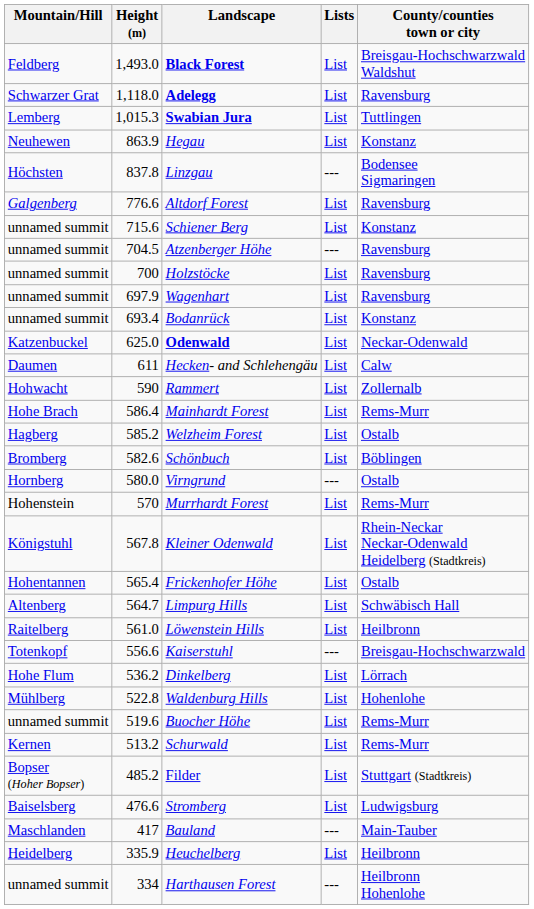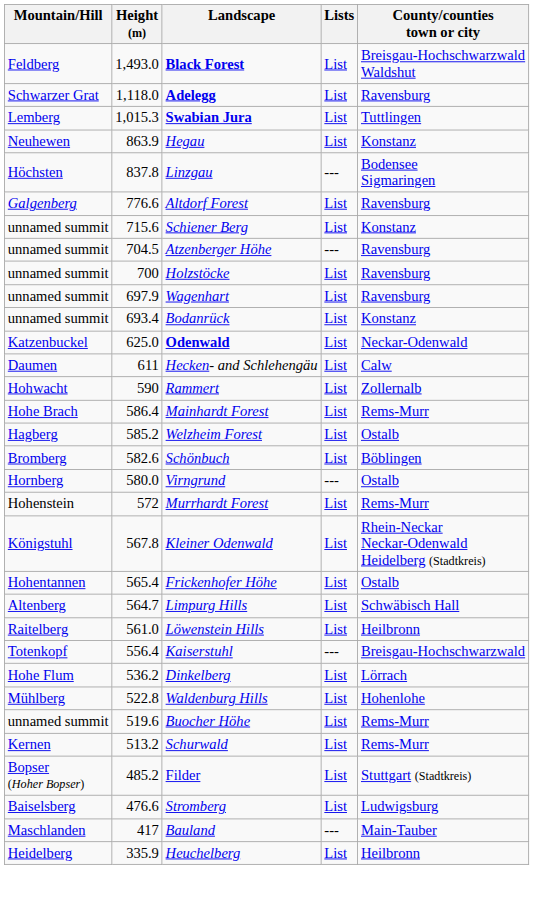Murrhardt Forest | Height (m): 570 -> 572
Kaiserstuhl | Height (m): 556.6 -> 556.4
- row: unnamed summit | 334 | Harthausen Forest | --- | Heilbronn Hohenlohe
